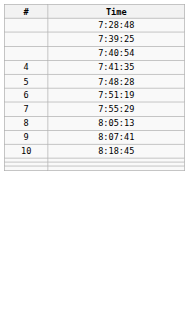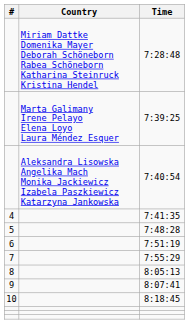+ column: Country | Miriam Dattke Domenika Mayer Deborah Schöneborn Rabea Schöneborn Katharina Steinruck Kristina Hendel | Marta Galimany Irene Pelayo Elena Loyo Laura Méndez Esquer | Aleksandra Lisowska Angelika Mach Monika Jackiewicz Izabela Paszkiewicz Katarzyna Jankowska
